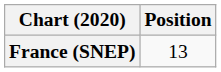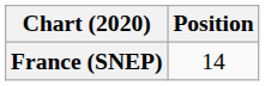France (SNEP) | Position: 13 -> 14
